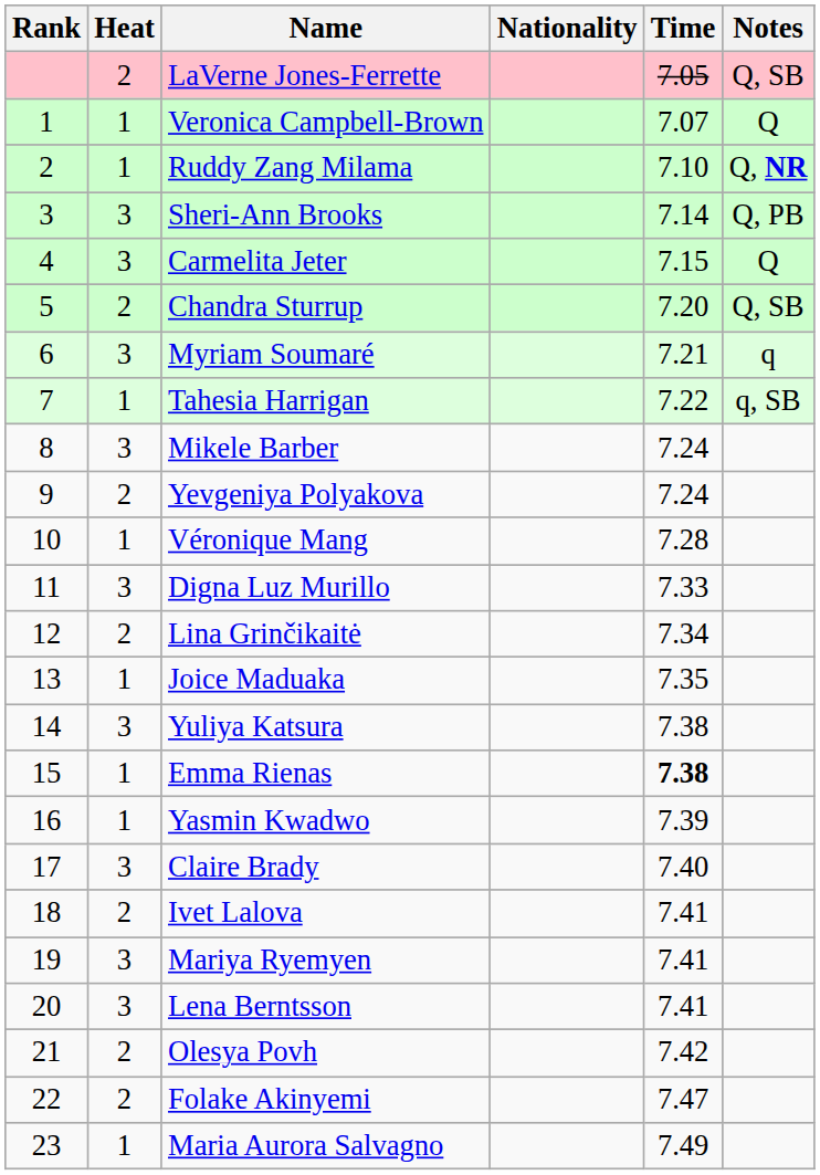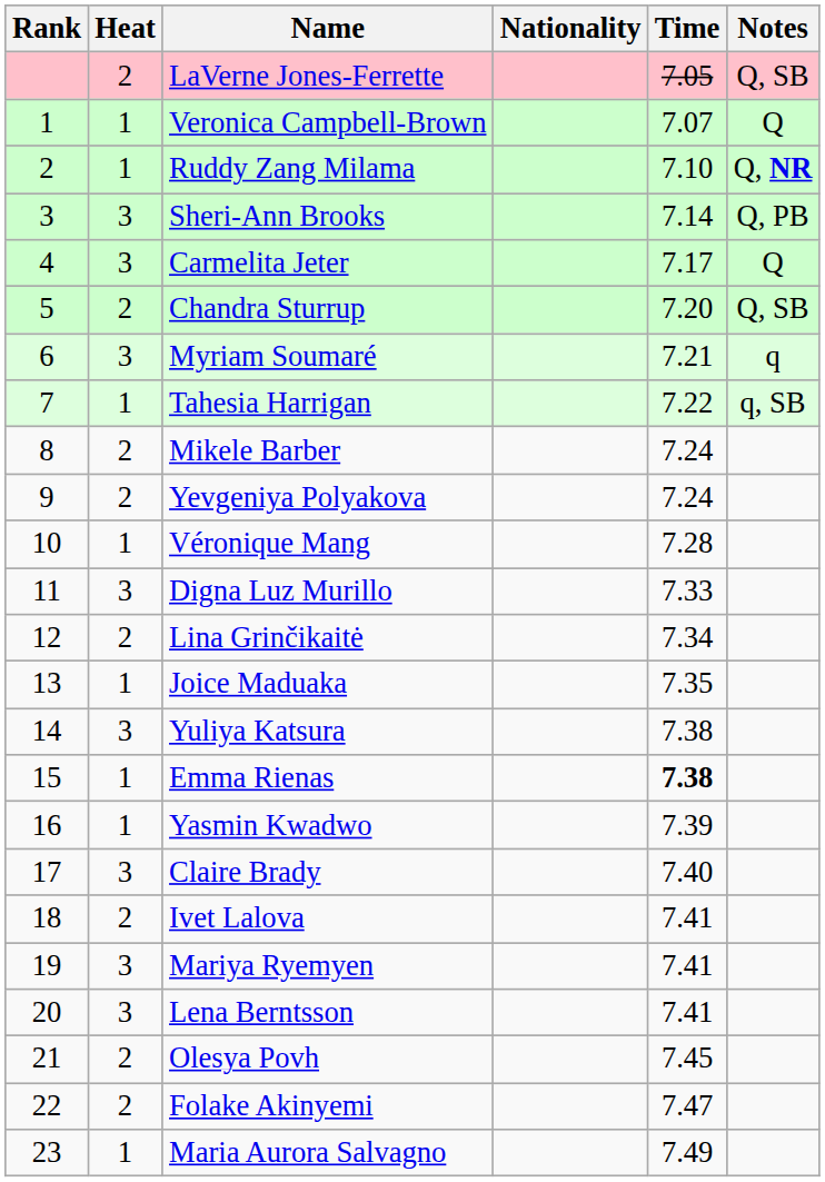Carmelita Jeter | Time: 7.15 -> 7.17
Mikele Barber | Heat: 3 -> 2
Olesya Povh | Time: 7.42 -> 7.45
